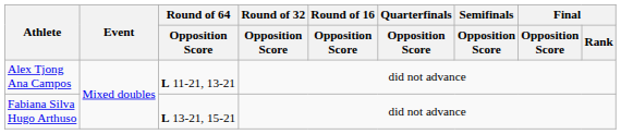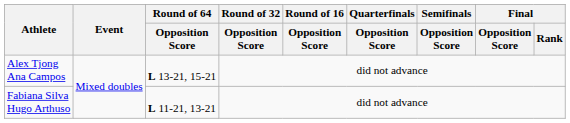Alex Tjong Ana Campos | Round of 64 / Opposition Score: L 11-21, 13-21 -> L 13-21, 15-21
Fabiana Silva Hugo Arthuso | Round of 64 / Opposition Score: L 13-21, 15-21 -> L 11-21, 13-21
